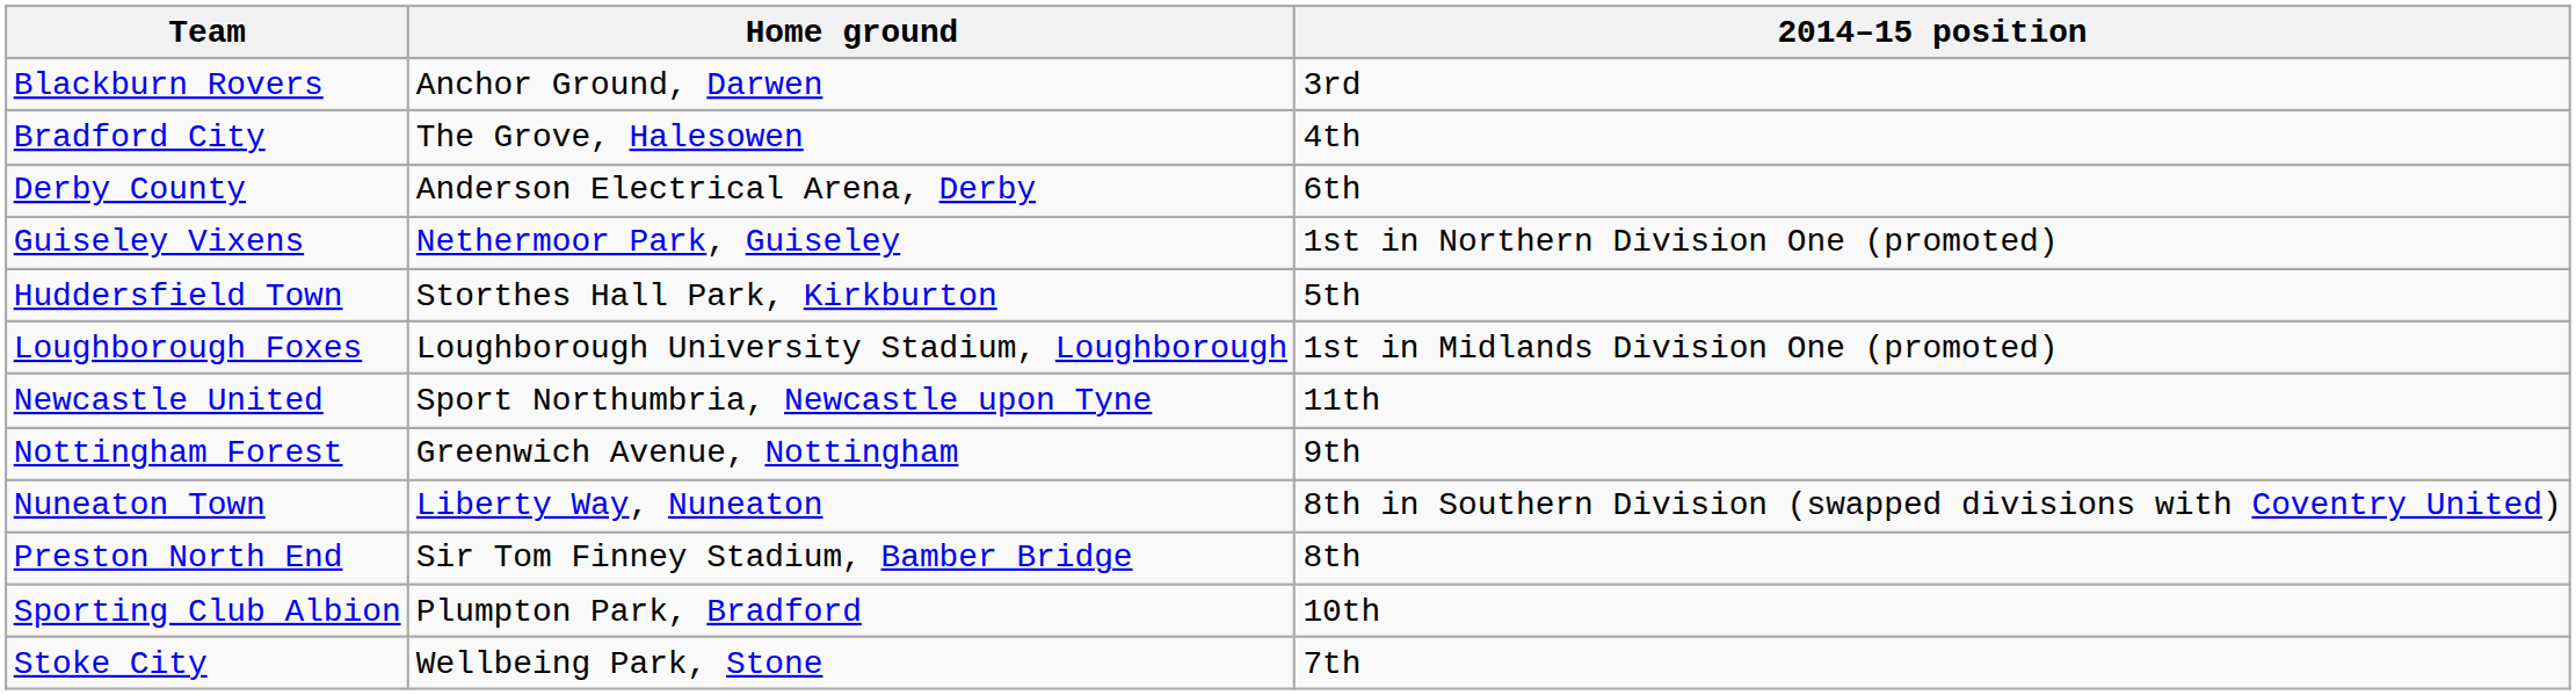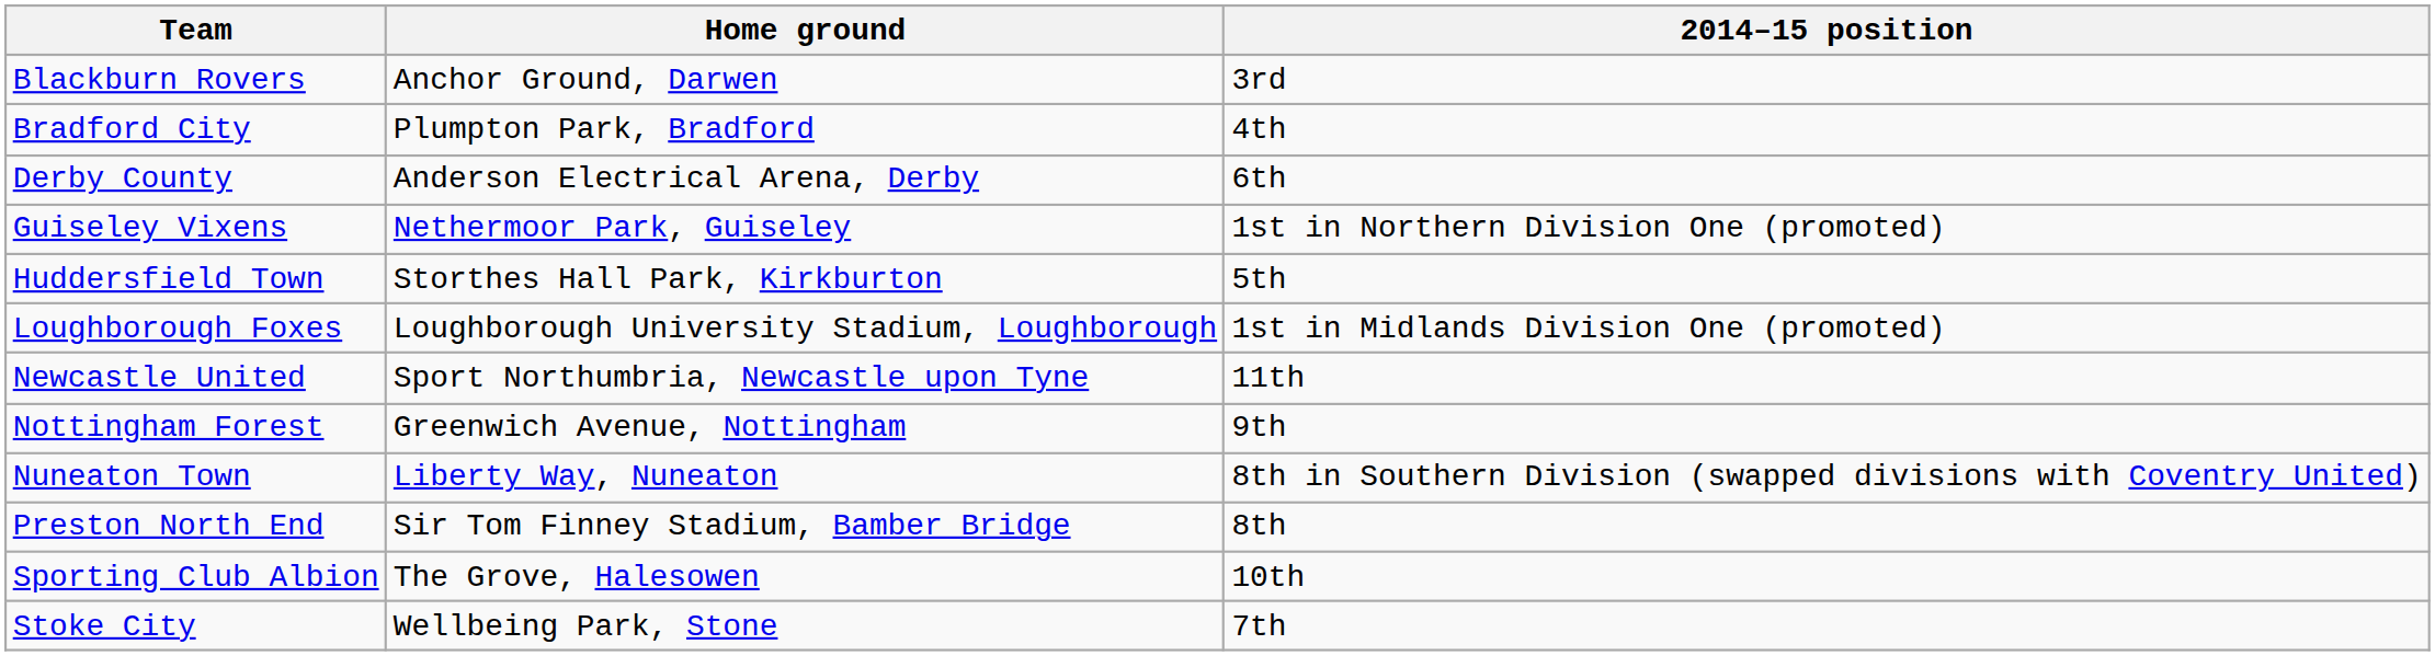Bradford City | Home ground: The Grove, Halesowen -> Plumpton Park, Bradford
Sporting Club Albion | Home ground: Plumpton Park, Bradford -> The Grove, Halesowen
